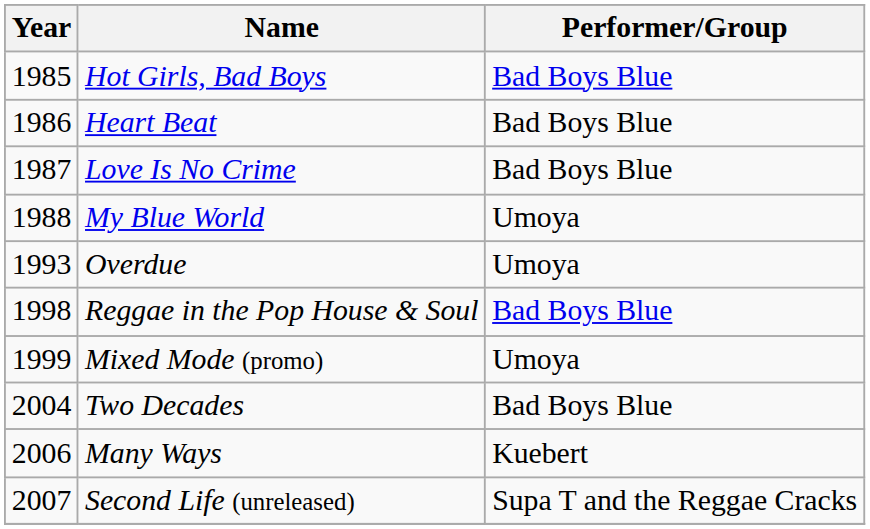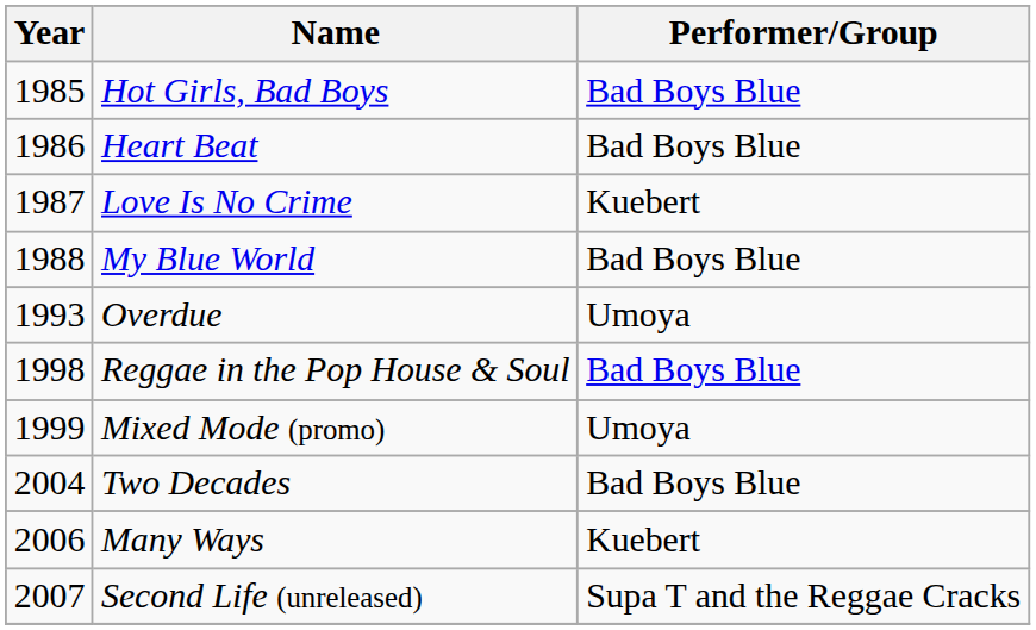Love Is No Crime | Performer/Group: Bad Boys Blue -> Kuebert
My Blue World | Performer/Group: Umoya -> Bad Boys Blue
